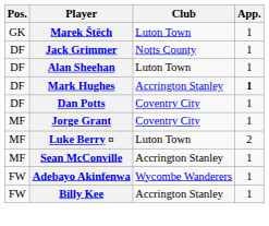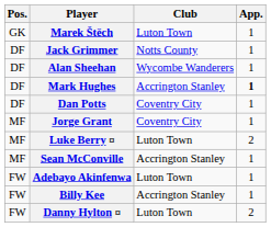Alan Sheehan | Club: Luton Town -> Wycombe Wanderers
Adebayo Akinfenwa | Club: Wycombe Wanderers -> Luton Town
+ row: FW | Danny Hylton ¤ | Luton Town | 2
